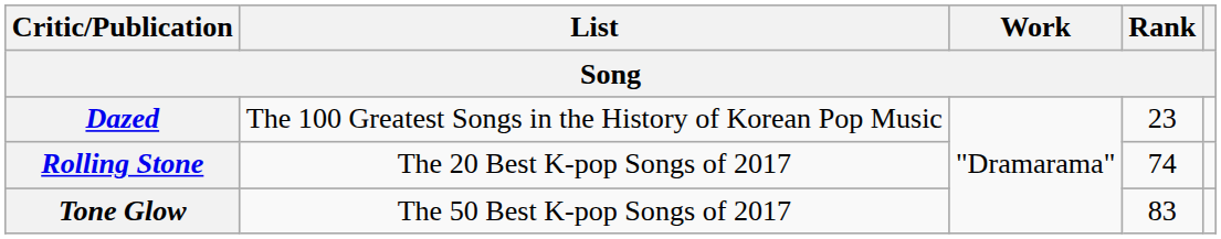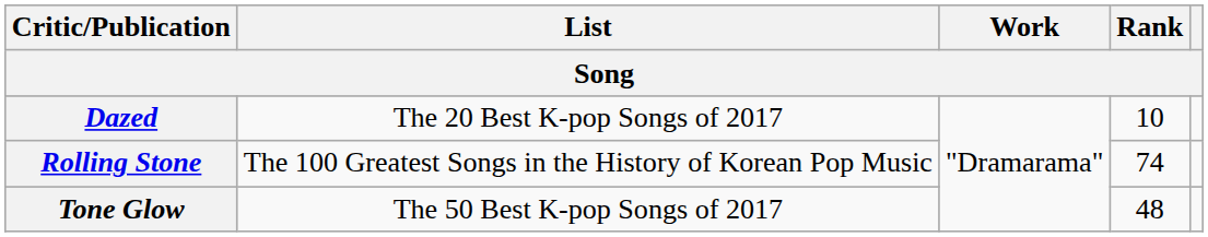Dazed | List: The 100 Greatest Songs in the History of Korean Pop Music -> The 20 Best K-pop Songs of 2017
Dazed | Rank: 23 -> 10
Rolling Stone | List: The 20 Best K-pop Songs of 2017 -> The 100 Greatest Songs in the History of Korean Pop Music
Tone Glow | Rank: 83 -> 48
